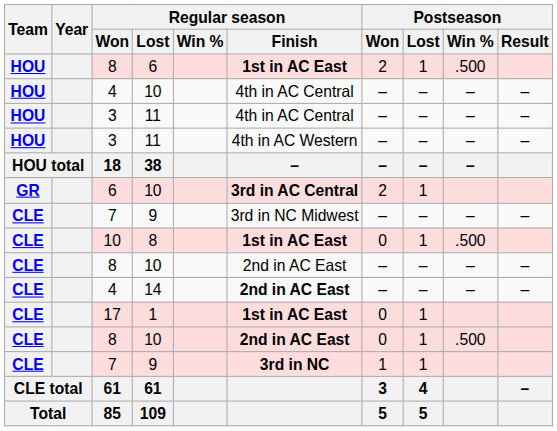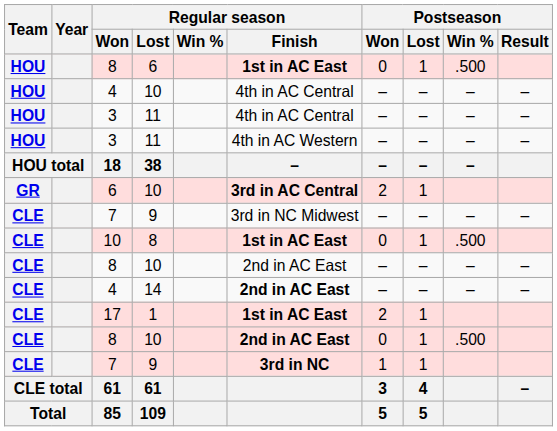8 / 6 | Postseason / Won: 2 -> 0
17 | Postseason / Won: 0 -> 2
